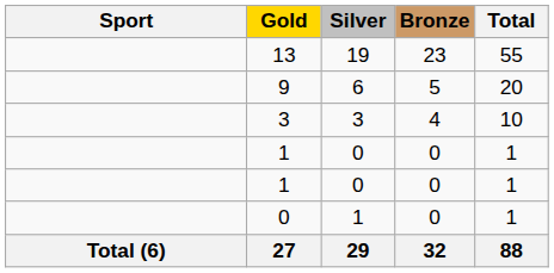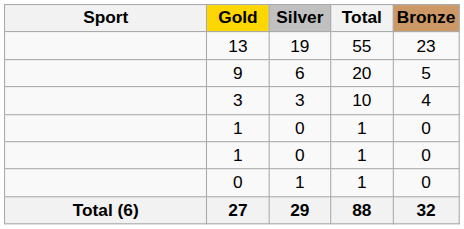columns swapped: Bronze <-> Total
